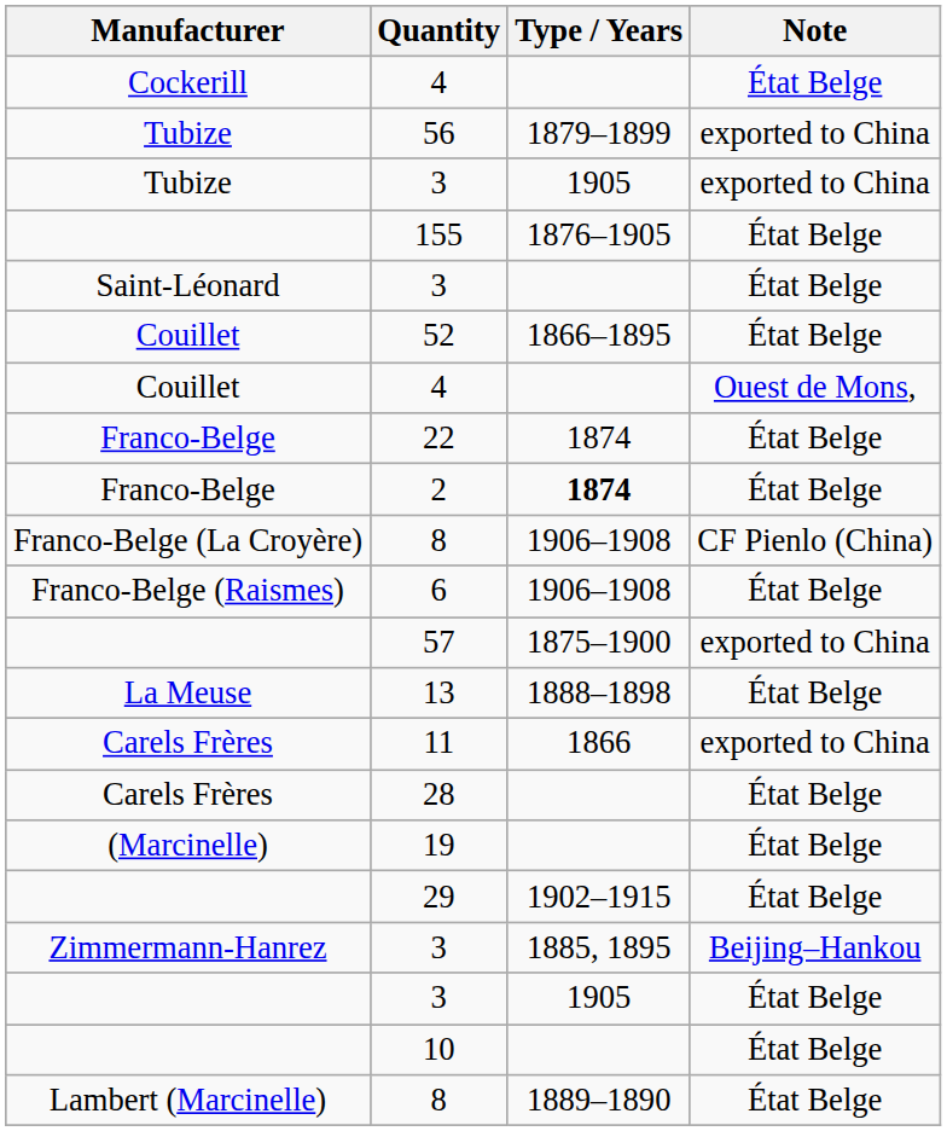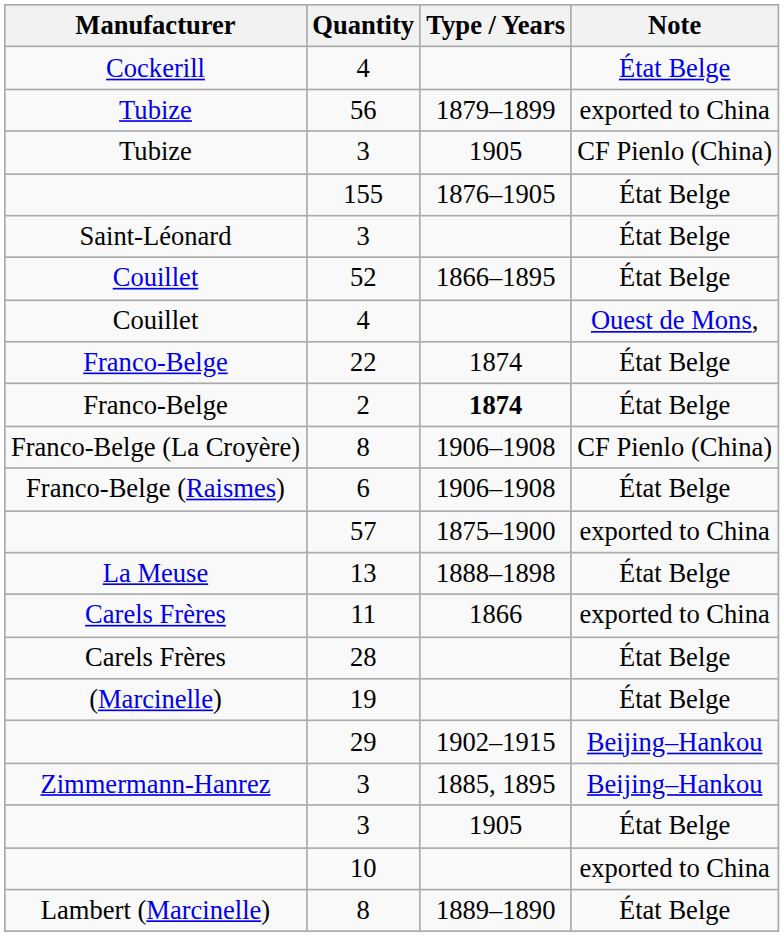Tubize / 3 | Note: exported to China -> CF Pienlo (China)
29 | Note: État Belge -> Beijing–Hankou
10 | Note: État Belge -> exported to China
